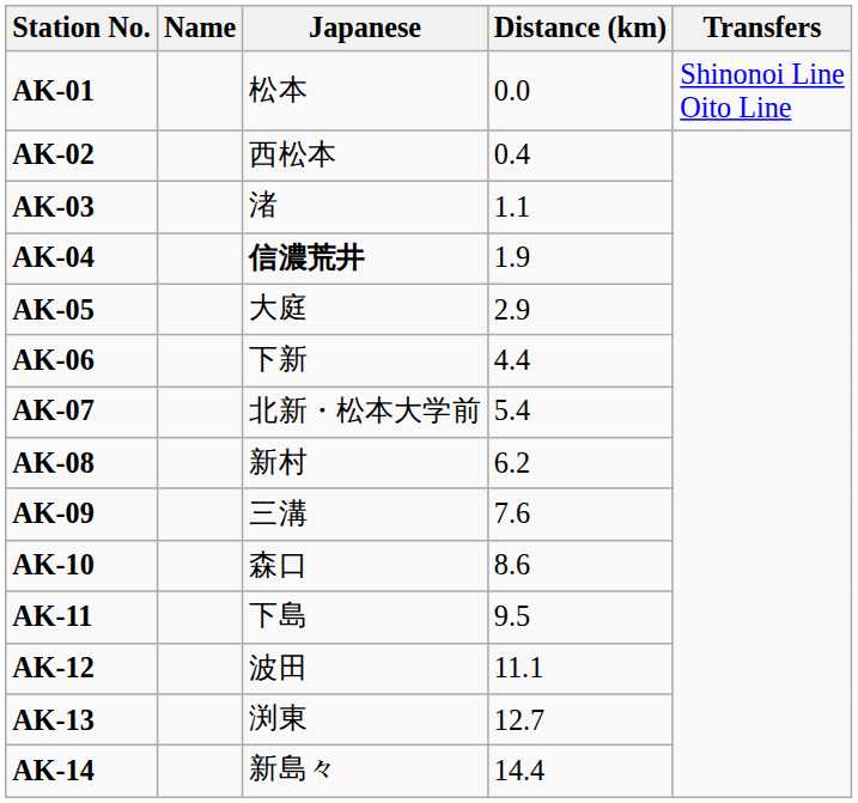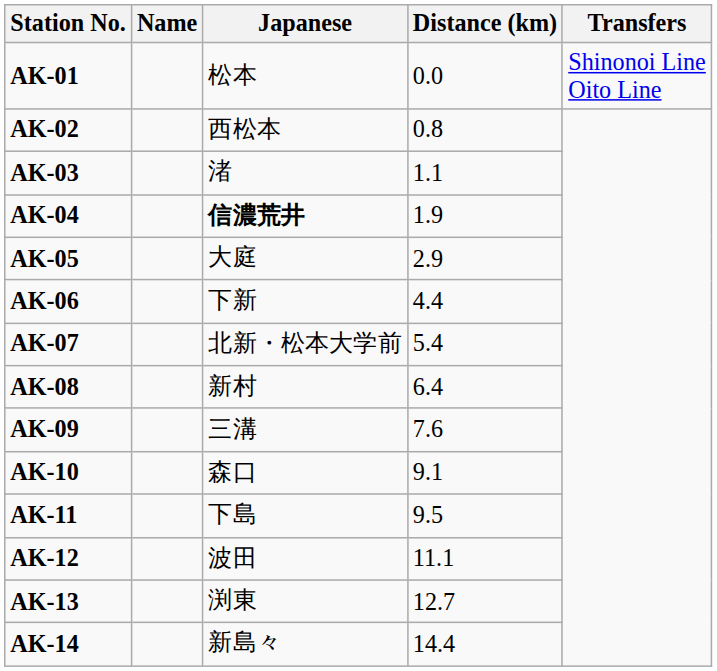AK-02 | Distance (km): 0.4 -> 0.8
AK-08 | Distance (km): 6.2 -> 6.4
AK-10 | Distance (km): 8.6 -> 9.1
